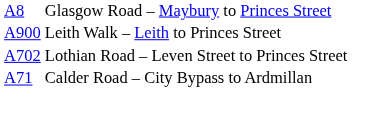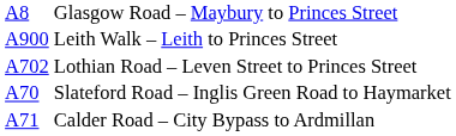+ row: A70 | Slateford Road – Inglis Green Road to Haymarket
